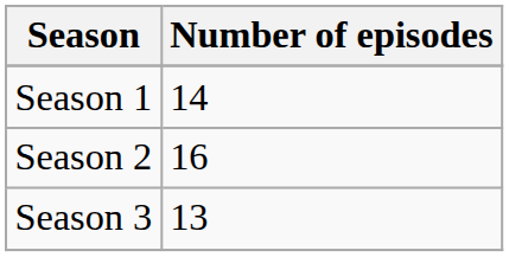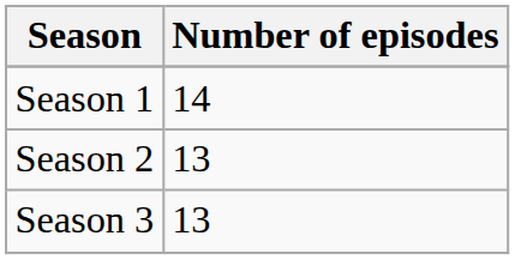Season 2 | Number of episodes: 16 -> 13
